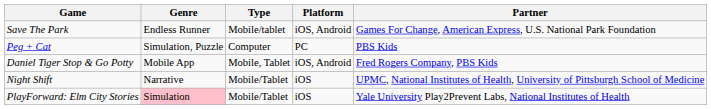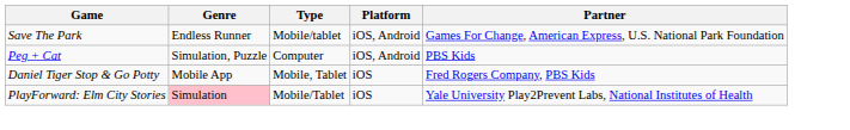Peg + Cat | Platform: PC -> iOS, Android
Daniel Tiger Stop & Go Potty | Platform: iOS, Android -> iOS
- row: Night Shift | Narrative | Mobile/Tablet | iOS | UPMC, National Institutes of Health, University of Pittsburgh School of Medicine
